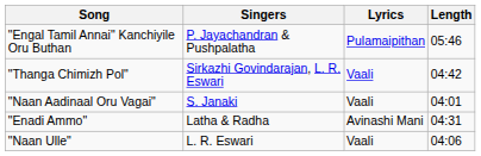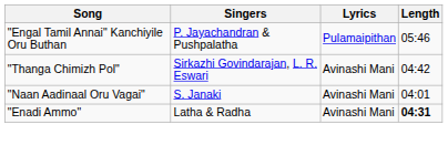"Thanga Chimizh Pol" | Lyrics: Vaali -> Avinashi Mani
"Naan Aadinaal Oru Vagai" | Lyrics: Vaali -> Avinashi Mani
"Enadi Ammo" | Length: normal -> bold
- row: "Naan Ulle" | L. R. Eswari | Vaali | 04:06
